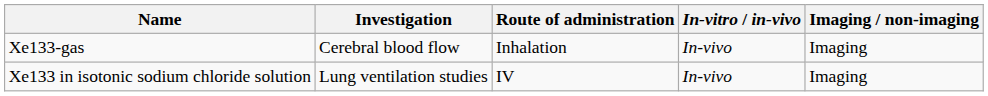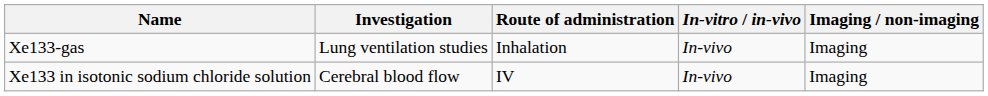Xe133-gas | Investigation: Cerebral blood flow -> Lung ventilation studies
Xe133 in isotonic sodium chloride solution | Investigation: Lung ventilation studies -> Cerebral blood flow
